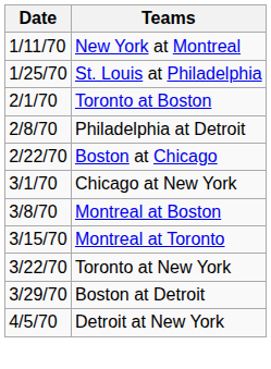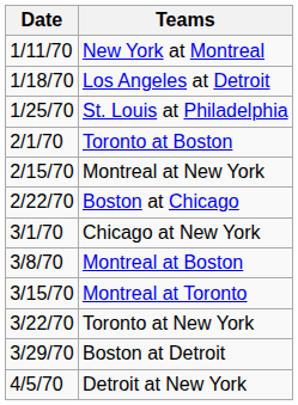+ row: 1/18/70 | Los Angeles at Detroit
- row: 2/8/70 | Philadelphia at Detroit
+ row: 2/15/70 | Montreal at New York
